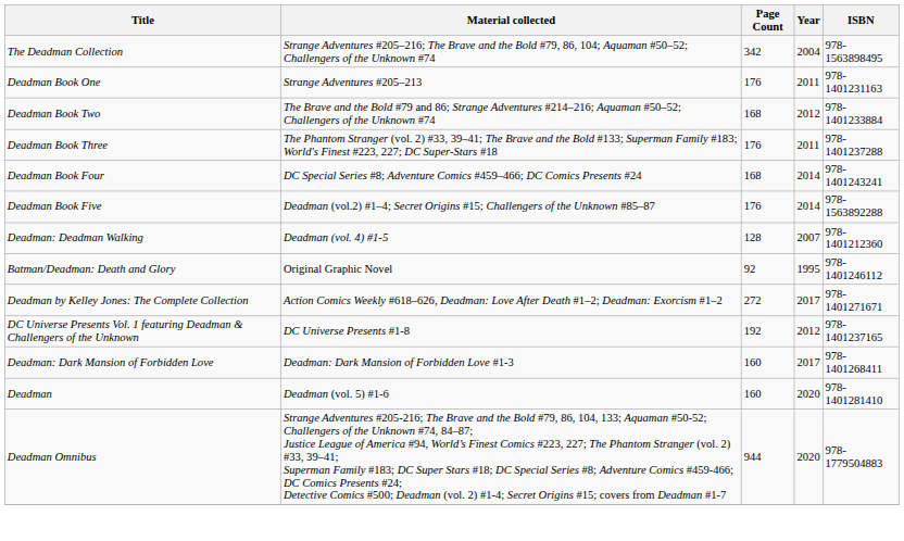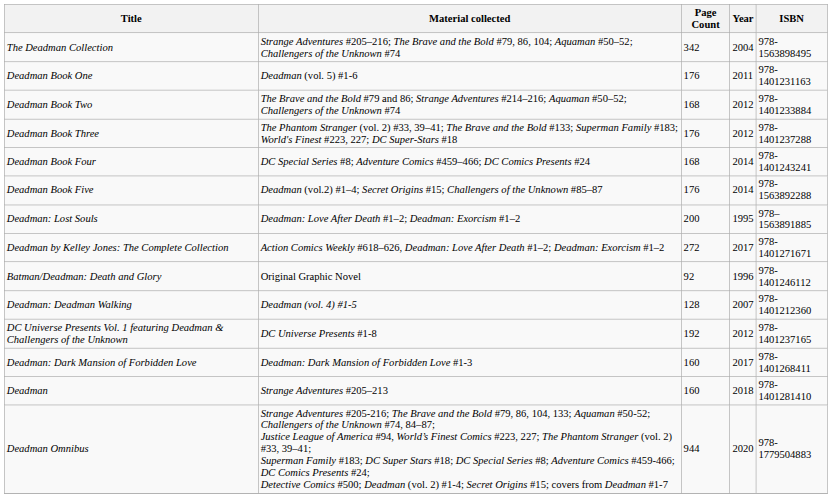Deadman Book One | Material collected: Strange Adventures #205–213 -> Deadman (vol. 5) #1-6
Deadman Book Three | Year: 2011 -> 2012
+ row: Deadman: Lost Souls | Deadman: Love After Death #1–2; Deadman: Exorcism #1–2 | 200 | 1995 | 978–1563891885
rows swapped: Deadman by Kelley Jones: The Complete Collection <-> Deadman: Deadman Walking
Batman/Deadman: Death and Glory | Year: 1995 -> 1996
Deadman | Material collected: Deadman (vol. 5) #1-6 -> Strange Adventures #205–213
Deadman | Year: 2020 -> 2018
